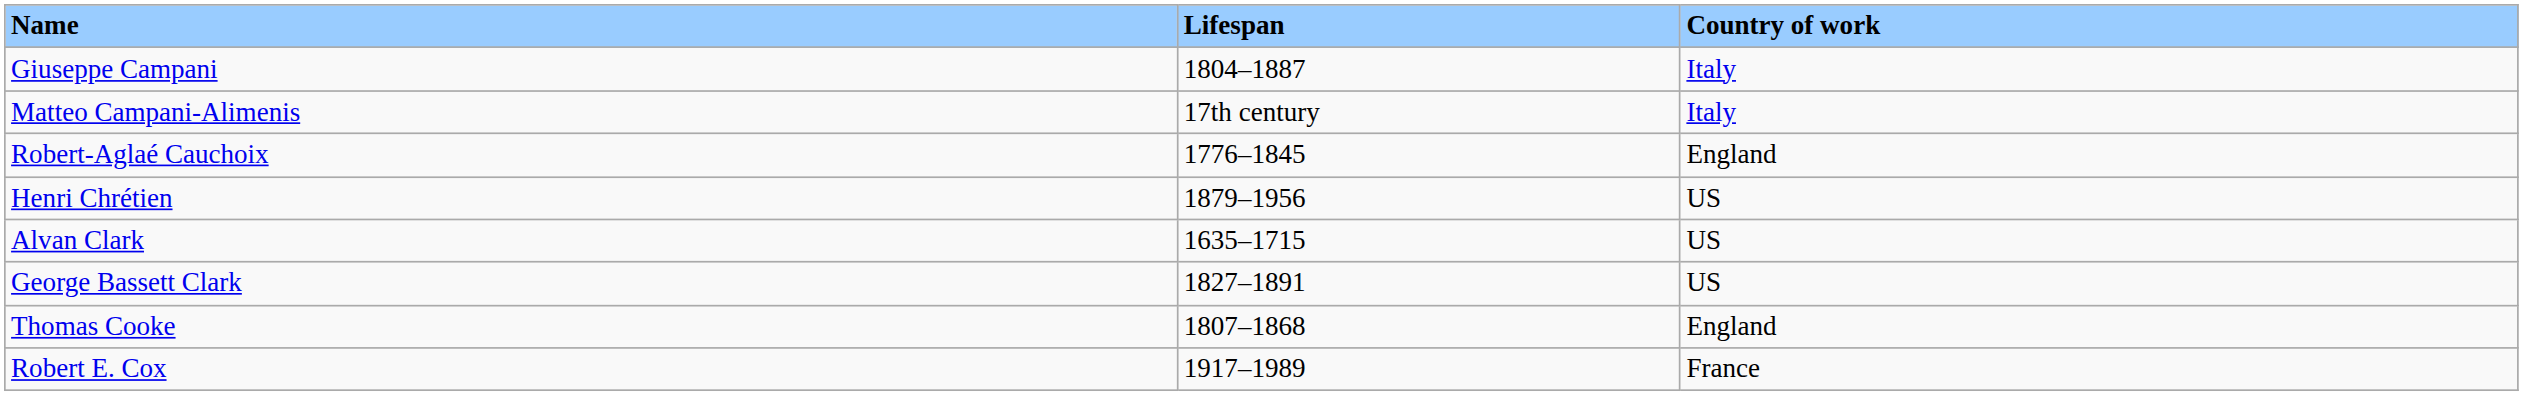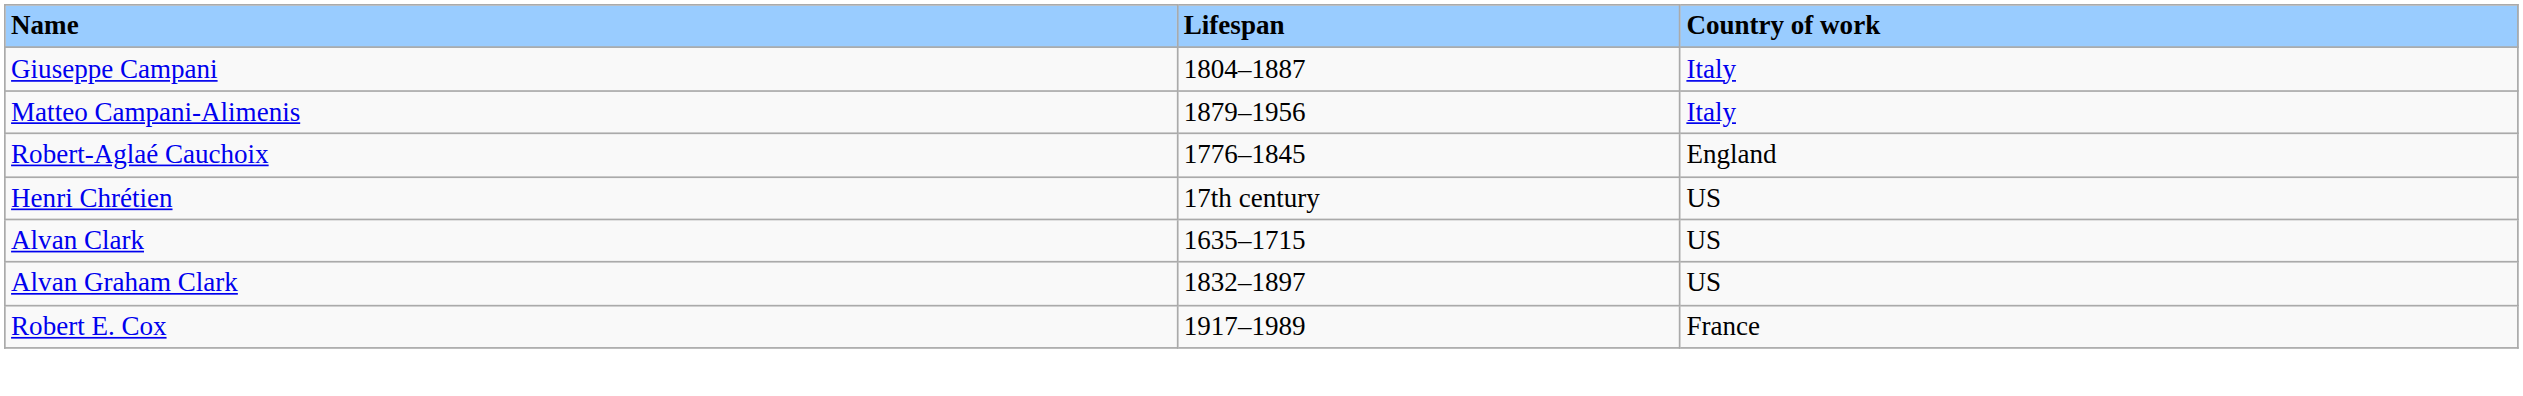Matteo Campani-Alimenis | Lifespan: 17th century -> 1879–1956
Henri Chrétien | Lifespan: 1879–1956 -> 17th century
+ row: Alvan Graham Clark | 1832–1897 | US
- row: George Bassett Clark | 1827–1891 | US
- row: Thomas Cooke | 1807–1868 | England
